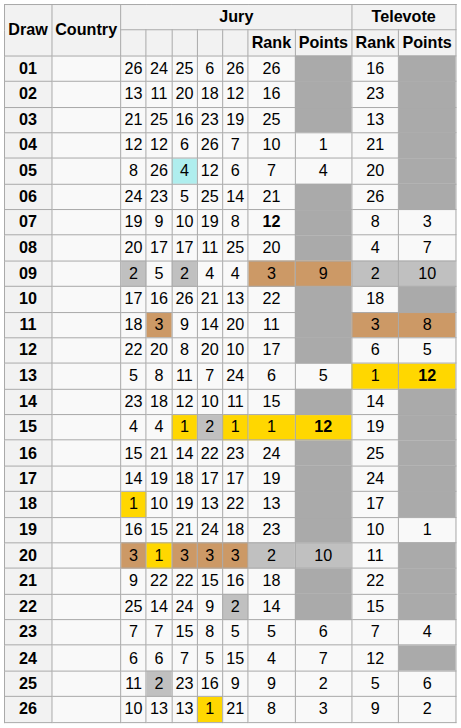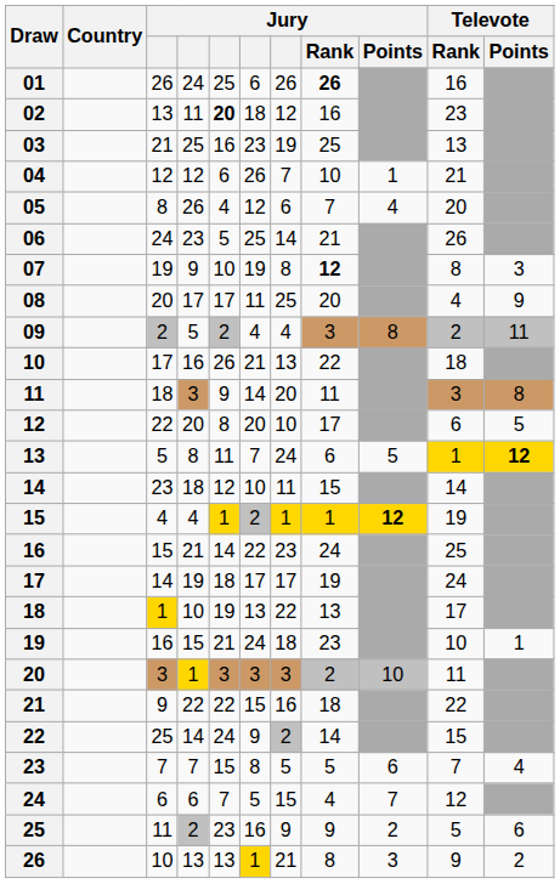01 | Jury / Rank: normal -> bold
02 | column 5: normal -> bold
05 | column 5: paleturquoise background -> no background
08 | Televote / Points: 7 -> 9
09 | Jury / Points: 9 -> 8
09 | Televote / Points: 10 -> 11
